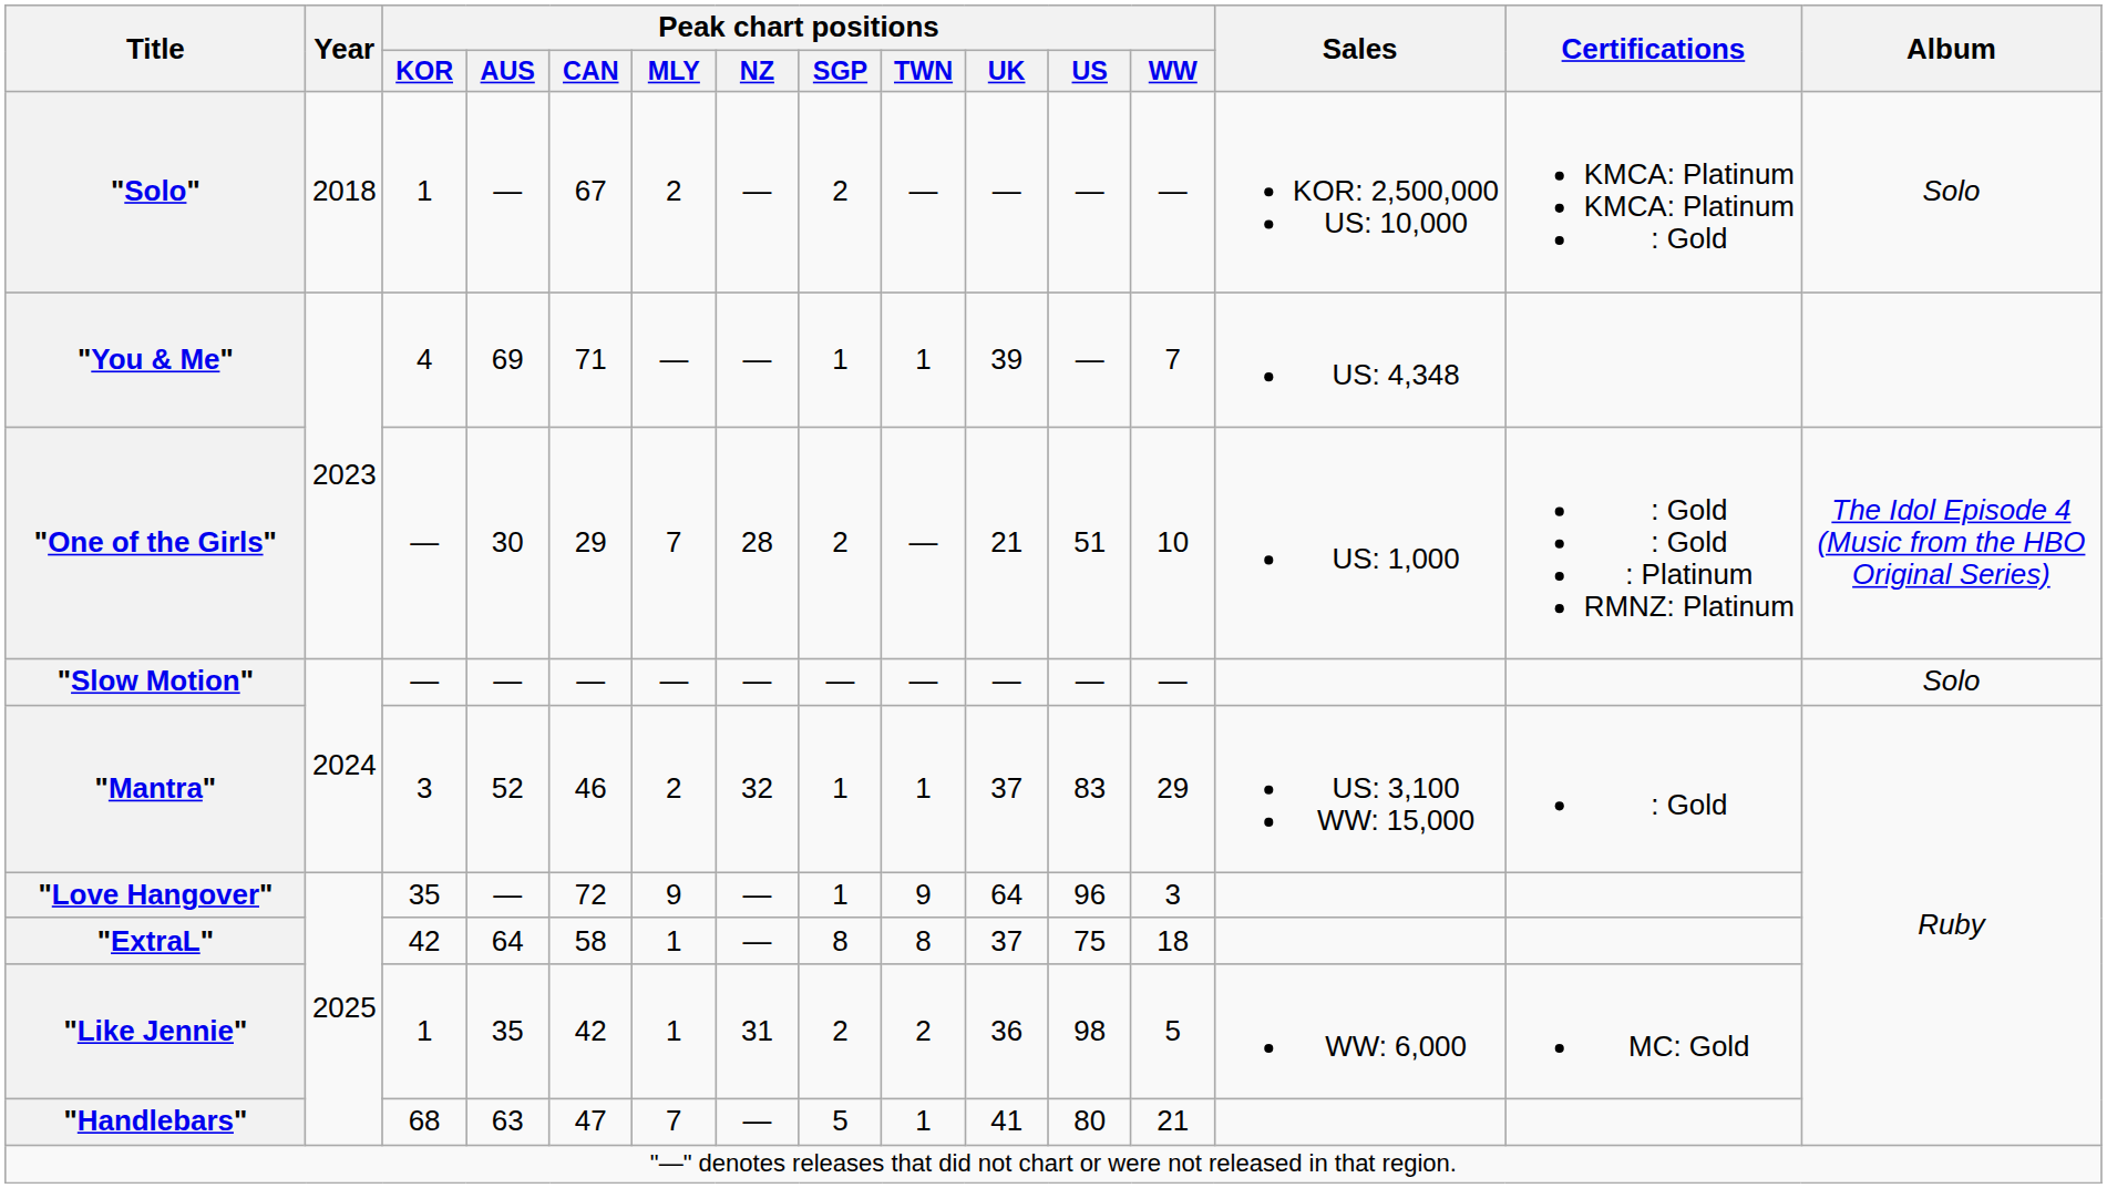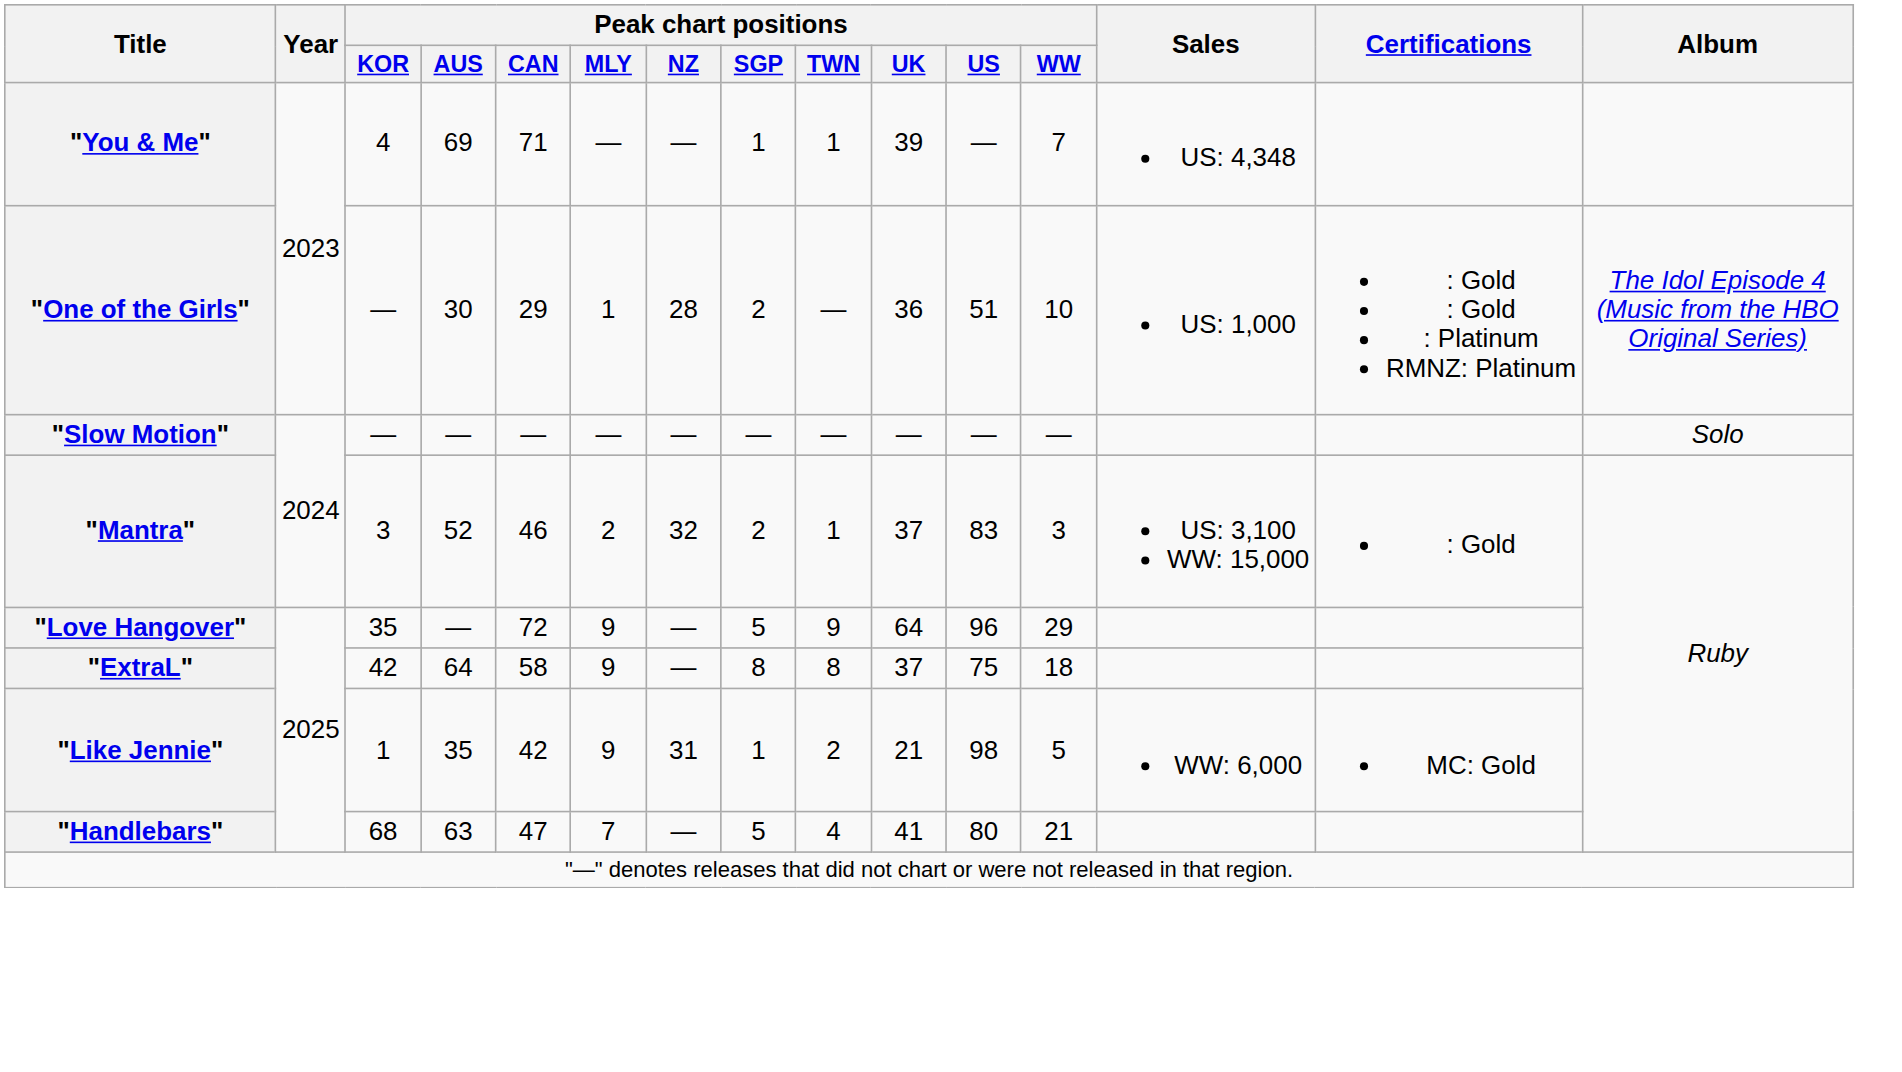- row: "Solo" | 2018 | 1 | — | 67 | 2 | — | 2 | — | — | — | — | KOR: 2,500,000 US: 10,000 | KMCA: Platinum KMCA: Platinum : Gold | Solo
"One of the Girls" | Peak chart positions / MLY: 7 -> 1
"One of the Girls" | Peak chart positions / UK: 21 -> 36
"Mantra" | Peak chart positions / SGP: 1 -> 2
"Mantra" | Peak chart positions / WW: 29 -> 3
"Love Hangover" | Peak chart positions / SGP: 1 -> 5
"Love Hangover" | Peak chart positions / WW: 3 -> 29
"ExtraL" | Peak chart positions / MLY: 1 -> 9
"Like Jennie" | Peak chart positions / MLY: 1 -> 9
"Like Jennie" | Peak chart positions / SGP: 2 -> 1
"Like Jennie" | Peak chart positions / UK: 36 -> 21
"Handlebars" | Peak chart positions / TWN: 1 -> 4
